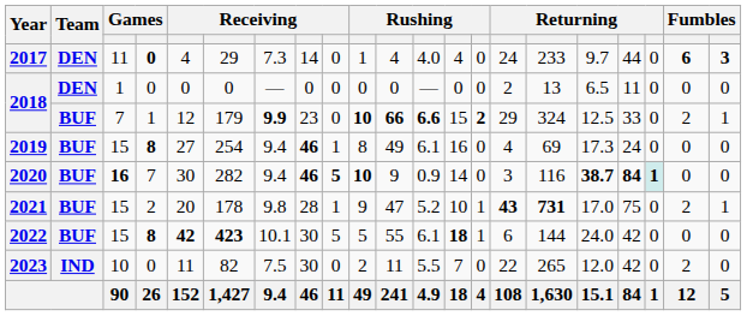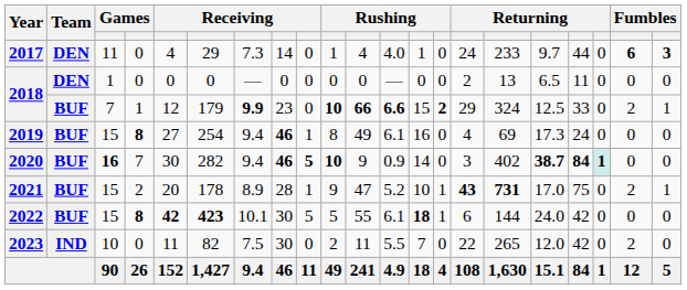2017 | column 4: bold -> normal
2017 | column 13: 4 -> 1
2020 | column 16: 116 -> 402
2021 | column 7: 9.8 -> 8.9
